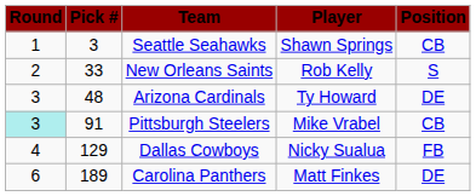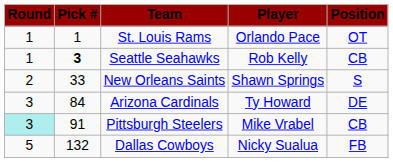+ row: 1 | 1 | St. Louis Rams | Orlando Pace | OT
Seattle Seahawks | Pick #: normal -> bold
Seattle Seahawks | Player: Shawn Springs -> Rob Kelly
New Orleans Saints | Player: Rob Kelly -> Shawn Springs
Arizona Cardinals | Pick #: 48 -> 84
Dallas Cowboys | Round: 4 -> 5
Dallas Cowboys | Pick #: 129 -> 132
- row: 6 | 189 | Carolina Panthers | Matt Finkes | DE
